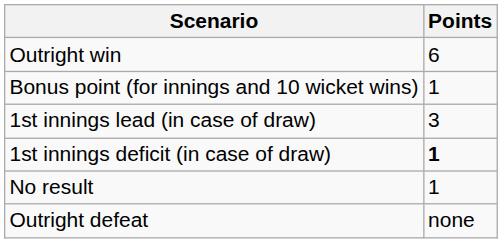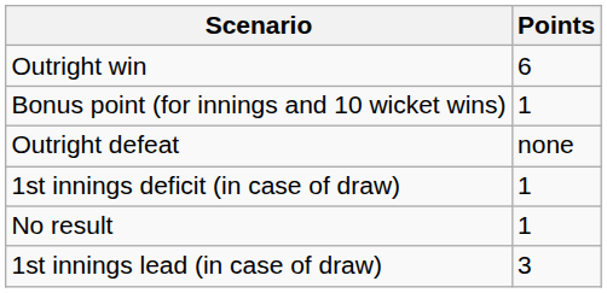rows swapped: 1st innings lead (in case of draw) <-> Outright defeat
1st innings deficit (in case of draw) | Points: bold -> normal
